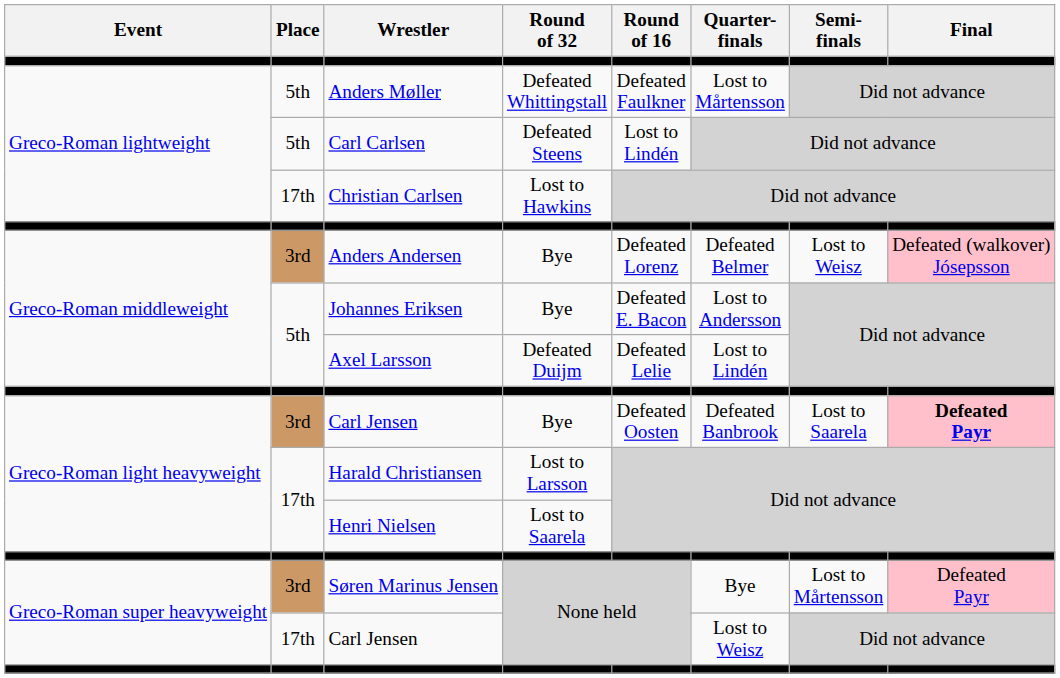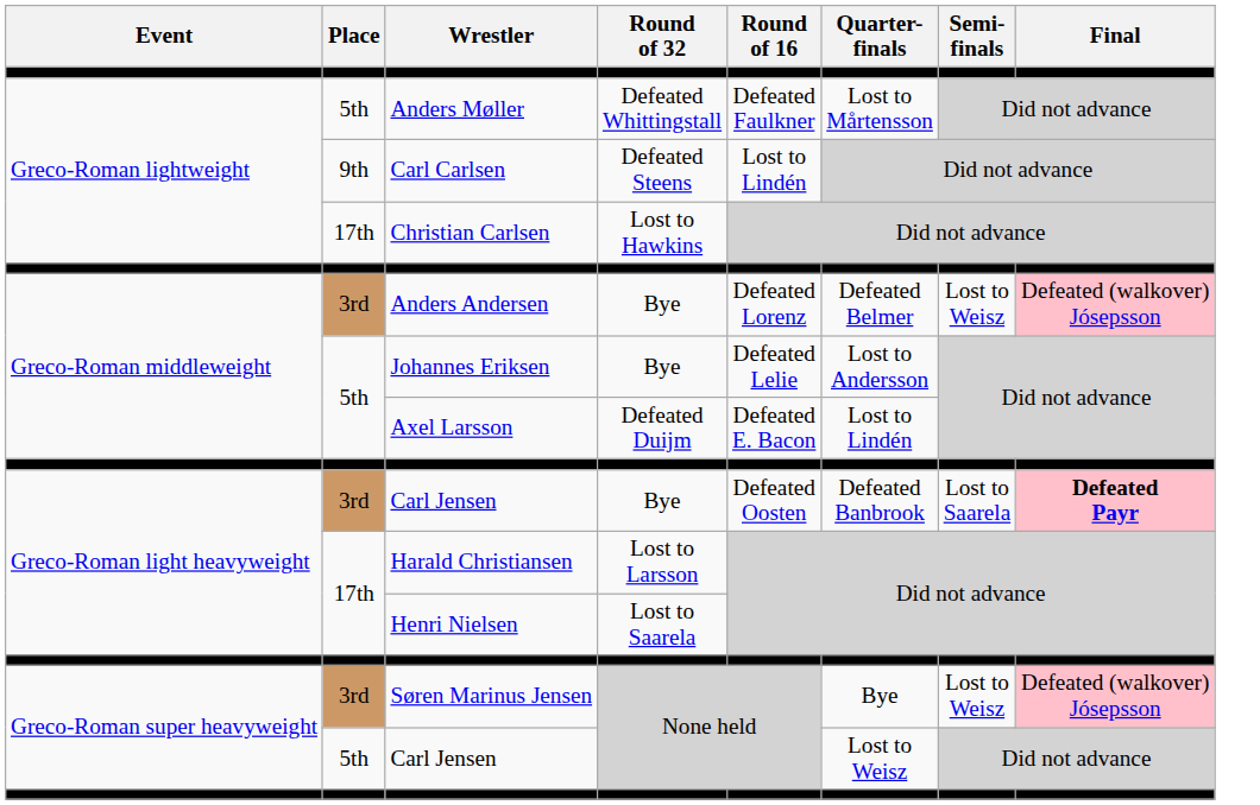Carl Carlsen | Place: 5th -> 9th
Johannes Eriksen | Round of 16: Defeated E. Bacon -> Defeated Lelie
Axel Larsson | Round of 16: Defeated Lelie -> Defeated E. Bacon
Søren Marinus Jensen | Semi- finals: Lost to Mårtensson -> Lost to Weisz
Søren Marinus Jensen | Final: Defeated Payr -> Defeated (walkover) Jósepsson
Carl Jensen / None held | Place: 17th -> 5th
